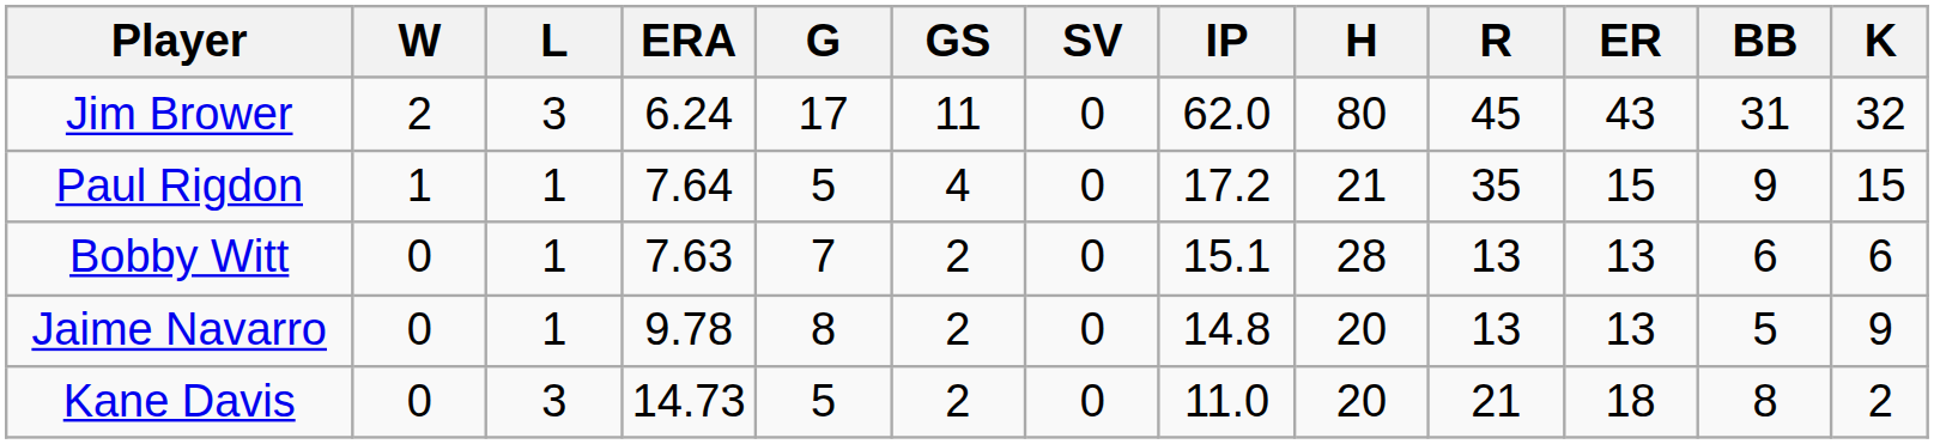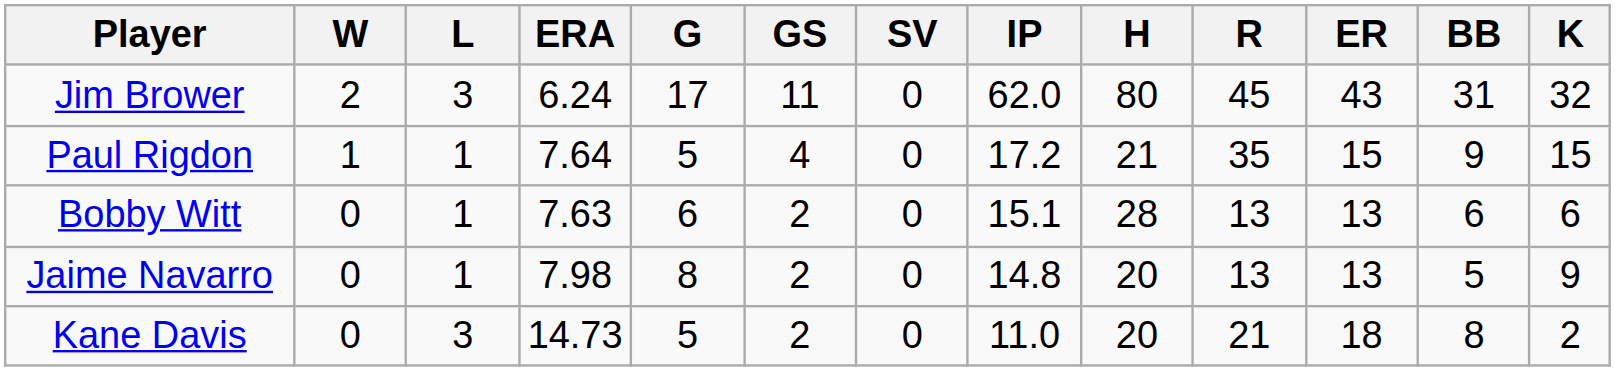Bobby Witt | G: 7 -> 6
Jaime Navarro | ERA: 9.78 -> 7.98
